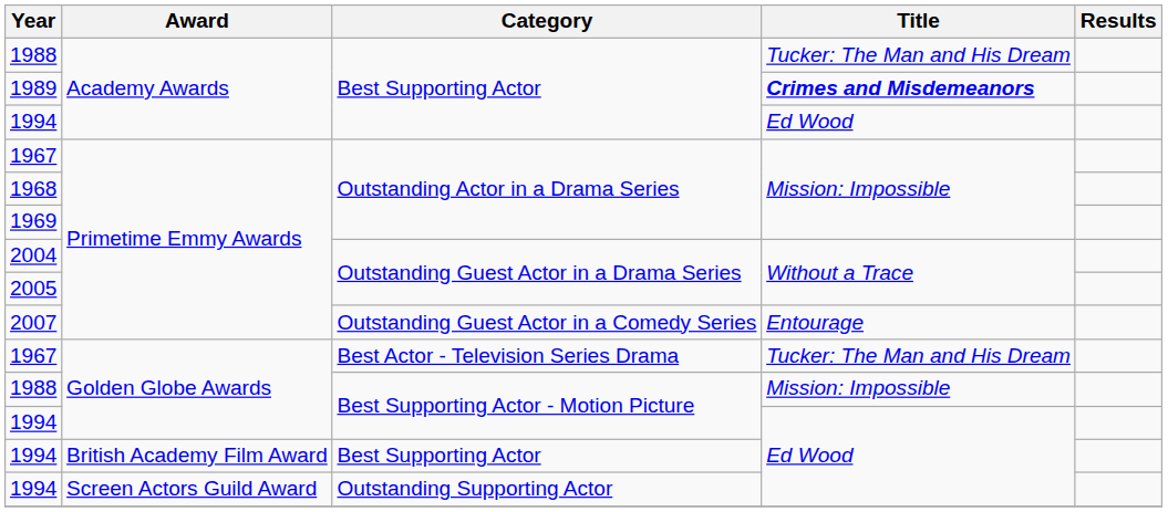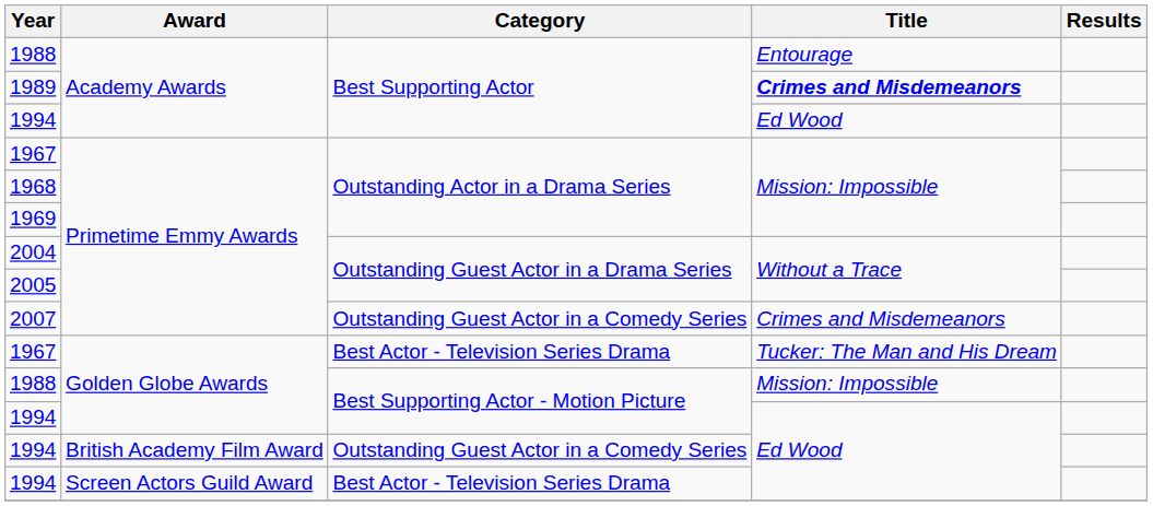1988 / Academy Awards | Title: Tucker: The Man and His Dream -> Entourage
2007 | Title: Entourage -> Crimes and Misdemeanors
1994 / British Academy Film Award | Category: Best Supporting Actor -> Outstanding Guest Actor in a Comedy Series
1994 / Screen Actors Guild Award | Category: Outstanding Supporting Actor -> Best Actor - Television Series Drama
